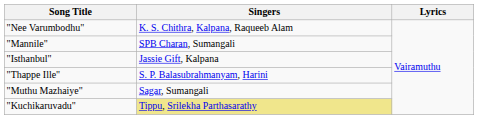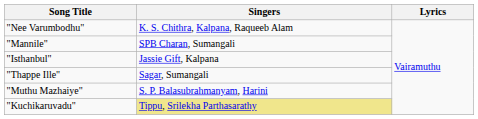"Thappe Ille" | Singers: S. P. Balasubrahmanyam, Harini -> Sagar, Sumangali
"Muthu Mazhaiye" | Singers: Sagar, Sumangali -> S. P. Balasubrahmanyam, Harini
